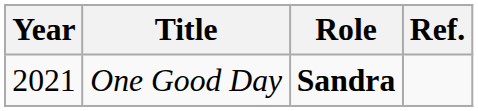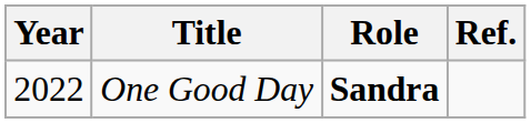One Good Day | Year: 2021 -> 2022
